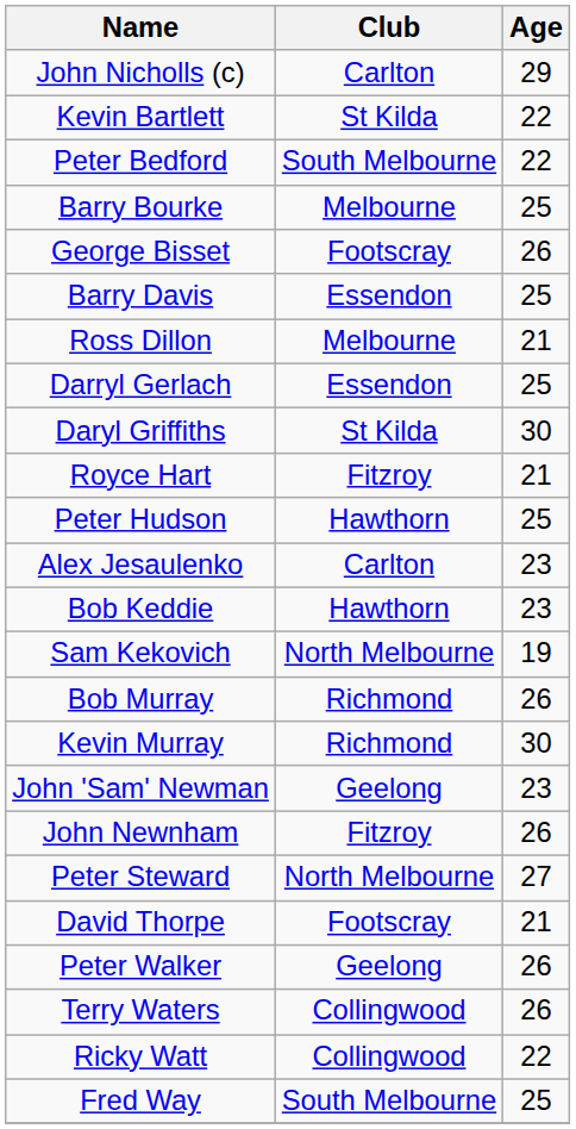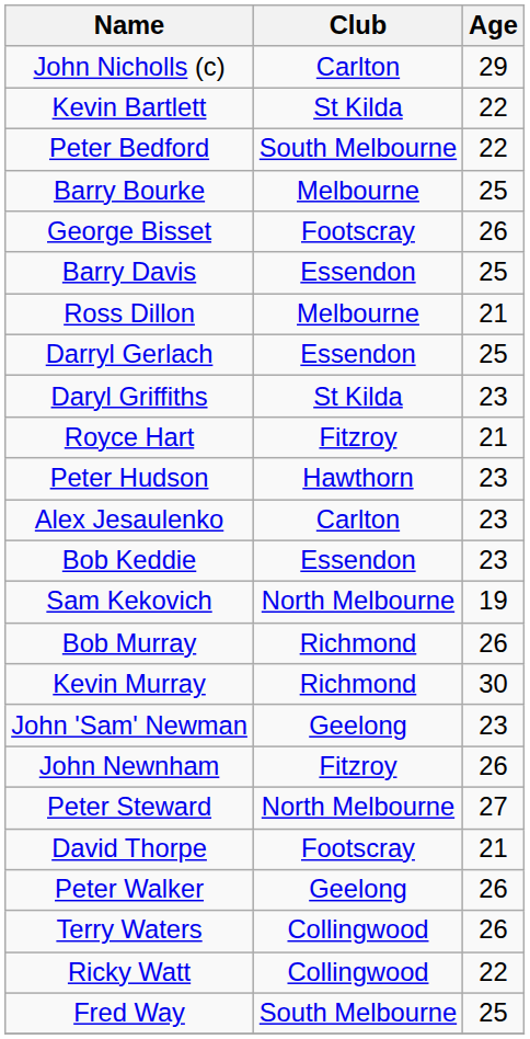Daryl Griffiths | Age: 30 -> 23
Peter Hudson | Age: 25 -> 23
Bob Keddie | Club: Hawthorn -> Essendon
